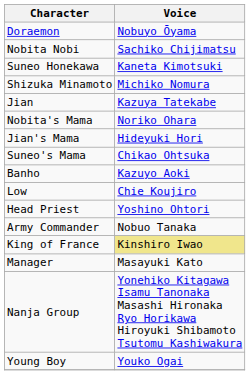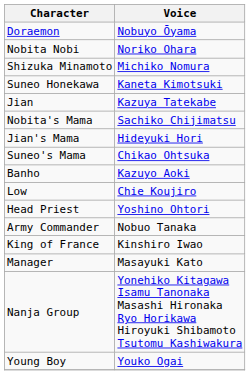Nobita Nobi | Voice: Sachiko Chijimatsu -> Noriko Ohara
rows swapped: Shizuka Minamoto <-> Suneo Honekawa
Nobita's Mama | Voice: Noriko Ohara -> Sachiko Chijimatsu
King of France | Voice: khaki background -> no background
